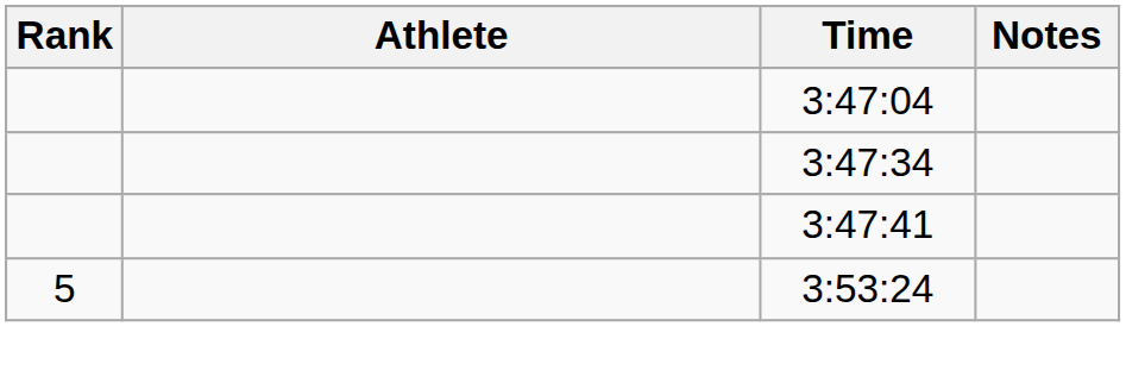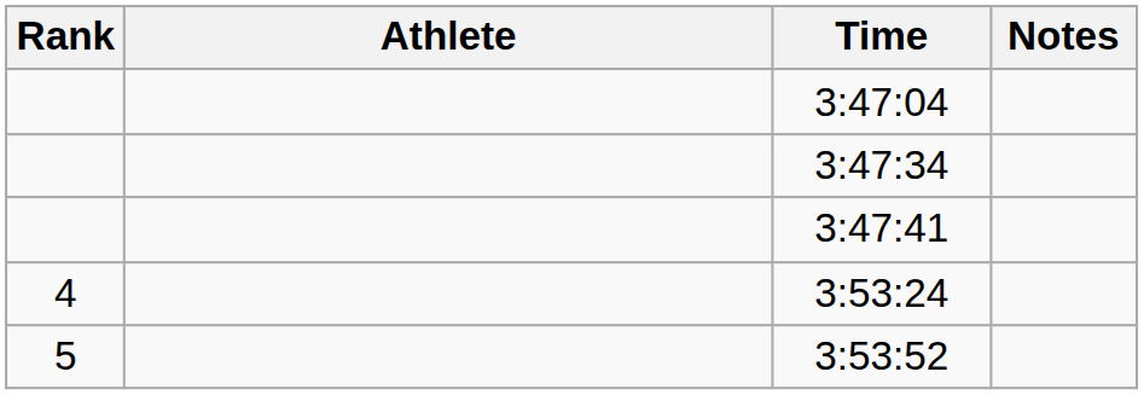3:53:24 | Rank: 5 -> 4
+ row: 5 | 3:53:52
